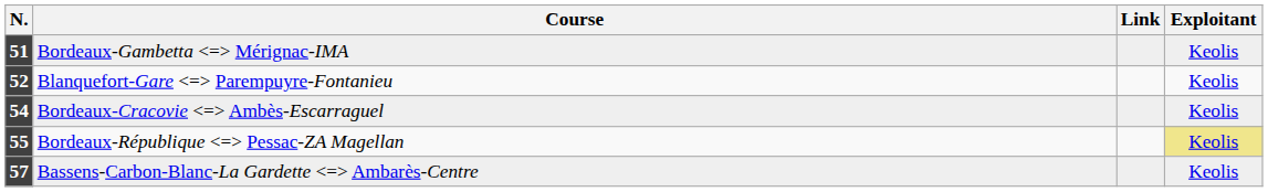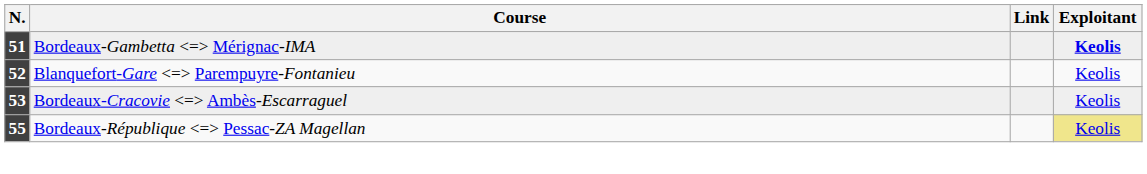Bordeaux-Gambetta Mérignac-IMA | Exploitant: normal -> bold
Bordeaux-Cracovie Ambès-Escarraguel | N.: 54 -> 53
- row: 57 | Bassens-Carbon-Blanc-La Gardette Ambarès-Centre | Keolis
